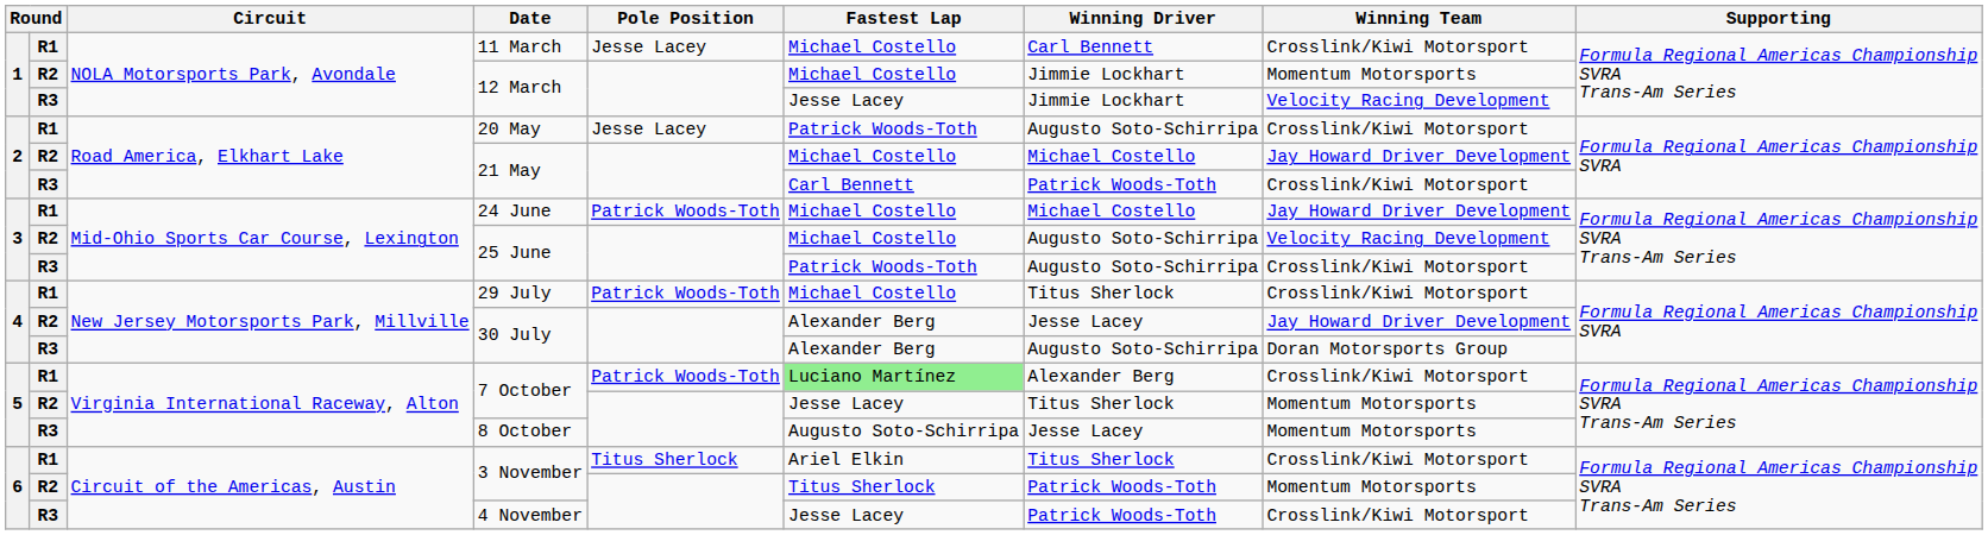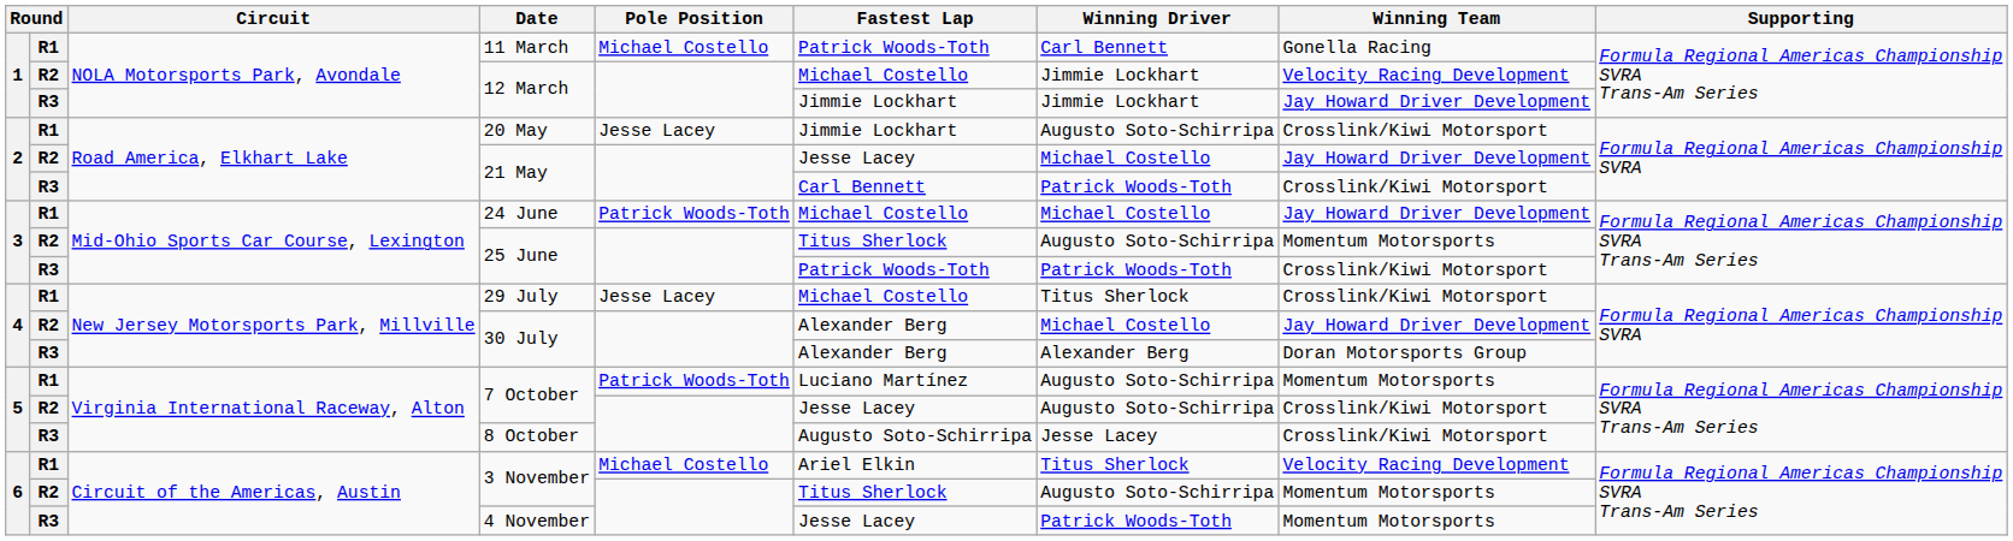11 March | Pole Position: Jesse Lacey -> Michael Costello
11 March | Fastest Lap: Michael Costello -> Patrick Woods-Toth
11 March | Winning Team: Crosslink/Kiwi Motorsport -> Gonella Racing
R2 / 12 March | Winning Team: Momentum Motorsports -> Velocity Racing Development
R3 / 12 March | Fastest Lap: Jesse Lacey -> Jimmie Lockhart
R3 / 12 March | Winning Team: Velocity Racing Development -> Jay Howard Driver Development
20 May | Fastest Lap: Patrick Woods-Toth -> Jimmie Lockhart
R2 / 21 May | Fastest Lap: Michael Costello -> Jesse Lacey
R2 / 25 June | Fastest Lap: Michael Costello -> Titus Sherlock
R2 / 25 June | Winning Team: Velocity Racing Development -> Momentum Motorsports
R3 / 25 June | Winning Driver: Augusto Soto-Schirripa -> Patrick Woods-Toth
29 July | Pole Position: Patrick Woods-Toth -> Jesse Lacey
R2 / 30 July | Winning Driver: Jesse Lacey -> Michael Costello
R3 / 30 July | Winning Driver: Augusto Soto-Schirripa -> Alexander Berg
R1 / 7 October | Fastest Lap: lightgreen background -> no background
R1 / 7 October | Winning Driver: Alexander Berg -> Augusto Soto-Schirripa
R1 / 7 October | Winning Team: Crosslink/Kiwi Motorsport -> Momentum Motorsports
R2 / 7 October | Winning Driver: Titus Sherlock -> Augusto Soto-Schirripa
R2 / 7 October | Winning Team: Momentum Motorsports -> Crosslink/Kiwi Motorsport
8 October | Winning Team: Momentum Motorsports -> Crosslink/Kiwi Motorsport
R1 / 3 November | Pole Position: Titus Sherlock -> Michael Costello
R1 / 3 November | Winning Team: Crosslink/Kiwi Motorsport -> Velocity Racing Development
R2 / 3 November | Winning Driver: Patrick Woods-Toth -> Augusto Soto-Schirripa
4 November | Winning Team: Crosslink/Kiwi Motorsport -> Momentum Motorsports
